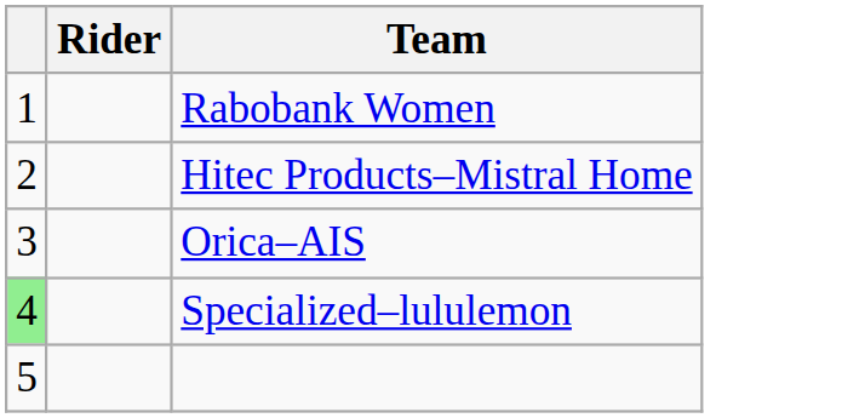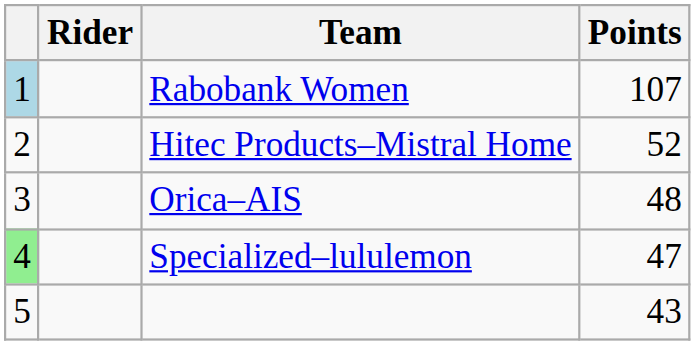+ column: Points | 107 | 52 | 48 | 47 | 43
Rabobank Women | column 1: no background -> lightblue background
